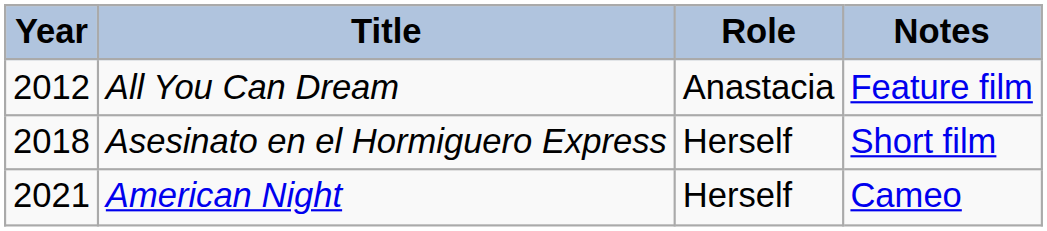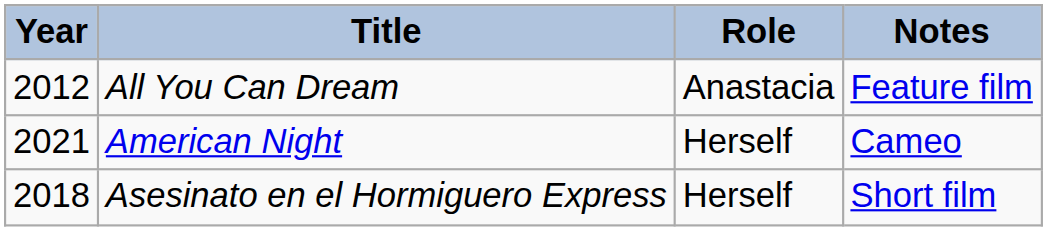rows swapped: Asesinato en el Hormiguero Express <-> American Night
